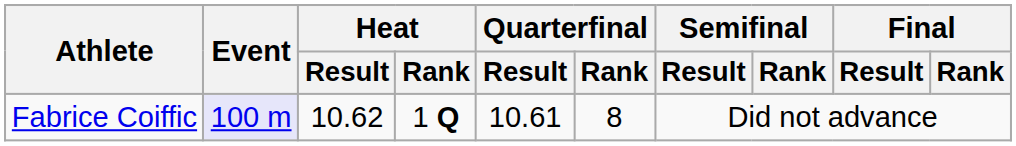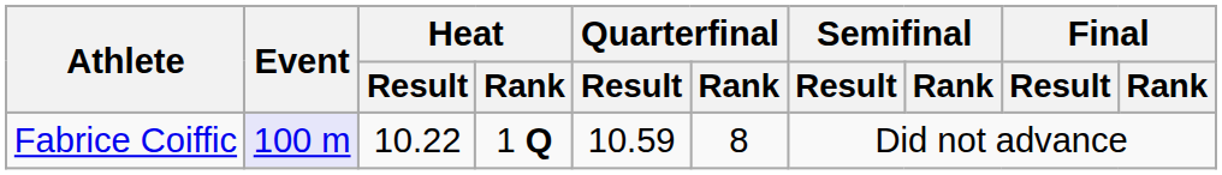Fabrice Coiffic | Heat / Result: 10.62 -> 10.22
Fabrice Coiffic | Quarterfinal / Result: 10.61 -> 10.59
